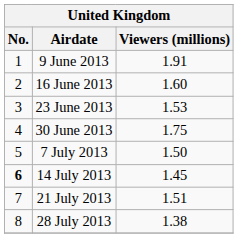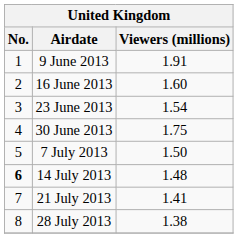23 June 2013 | Viewers (millions): 1.53 -> 1.54
14 July 2013 | Viewers (millions): 1.45 -> 1.48
21 July 2013 | Viewers (millions): 1.51 -> 1.41
